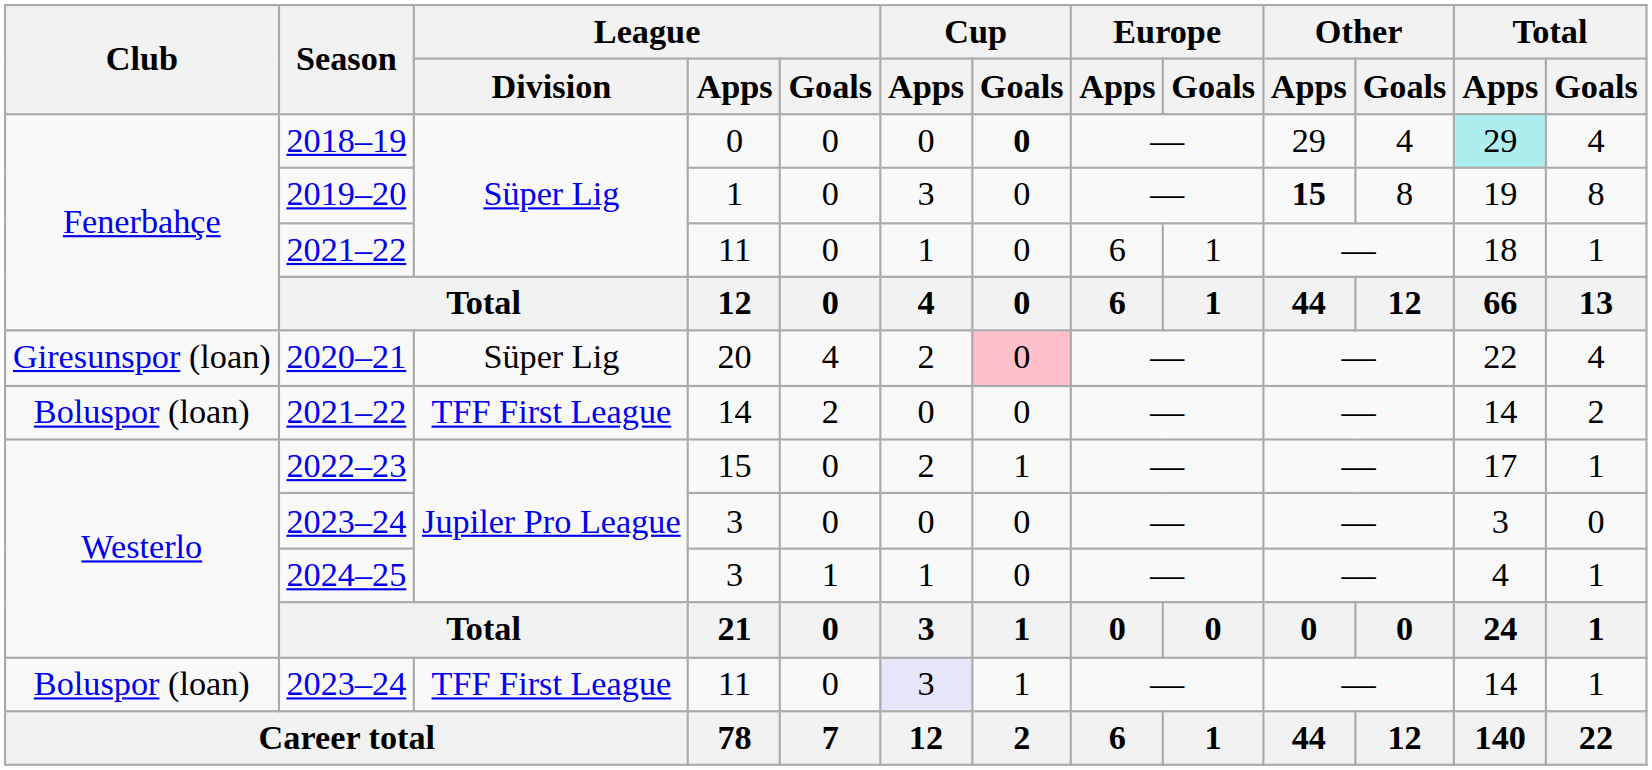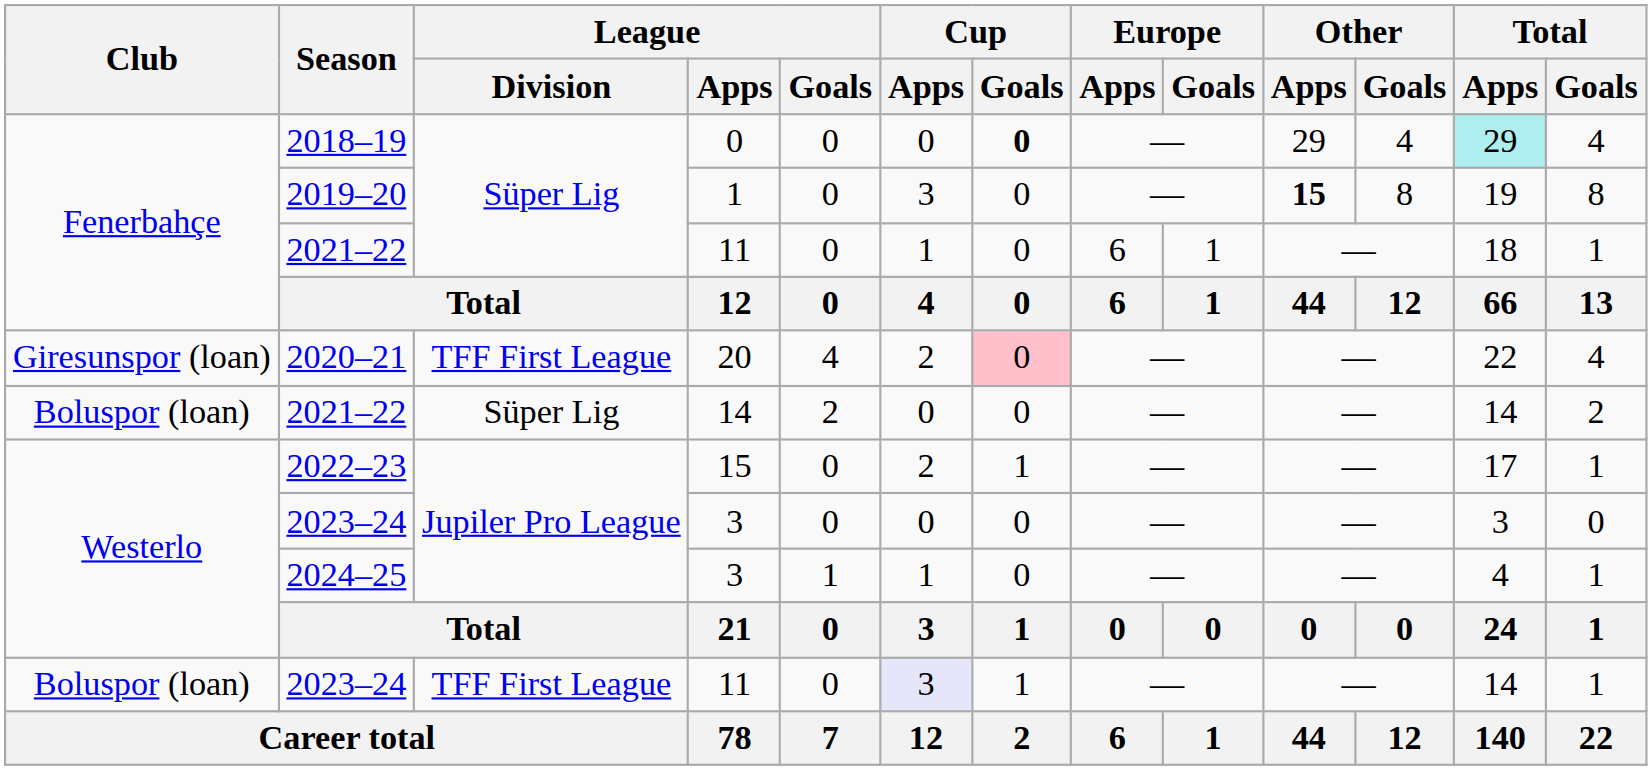2020–21 | League / Division: Süper Lig -> TFF First League
2021–22 / 14 | League / Division: TFF First League -> Süper Lig
